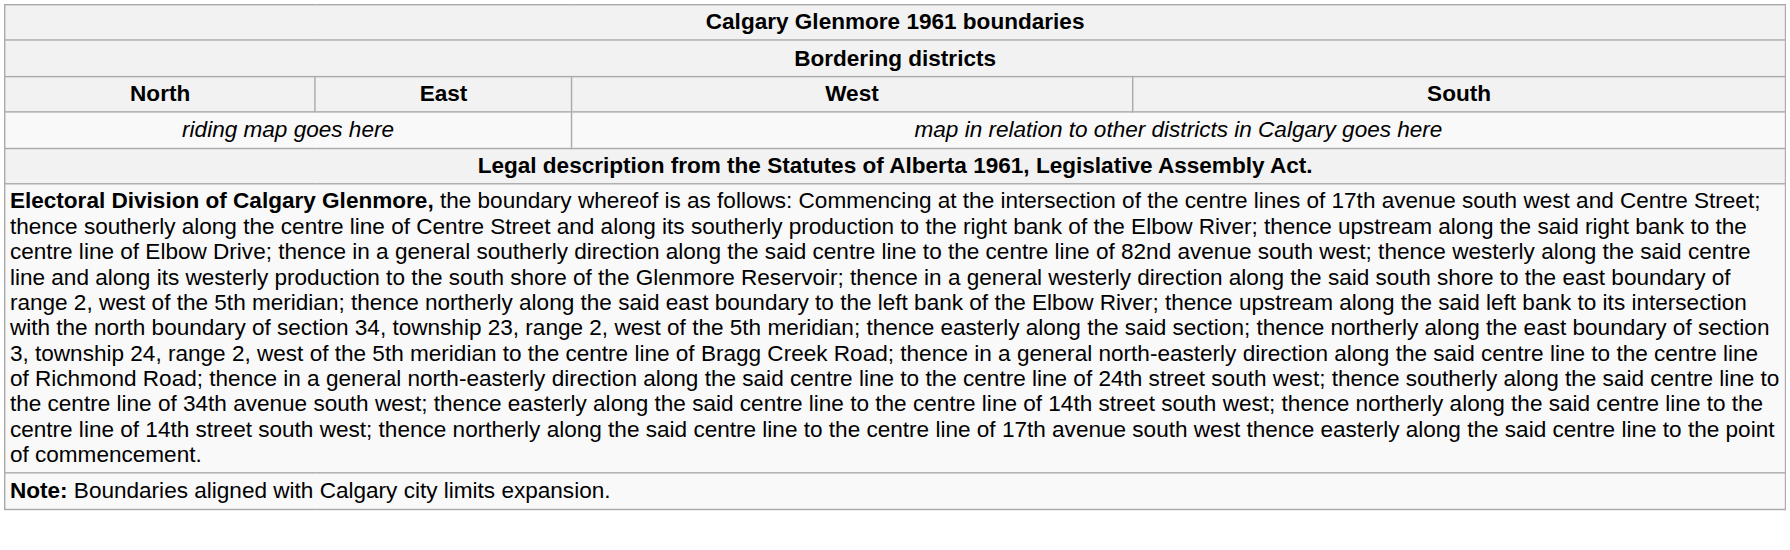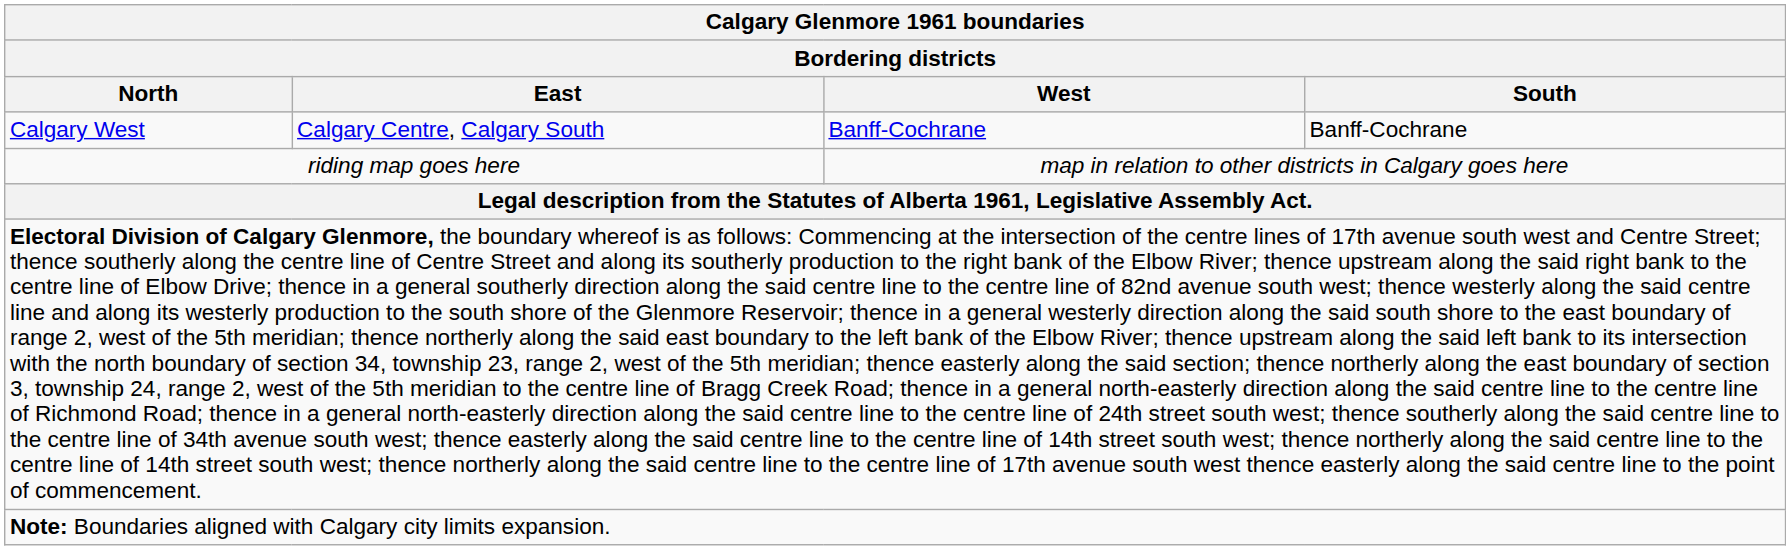+ row: Calgary West | Calgary Centre, Calgary South | Banff-Cochrane | Banff-Cochrane
